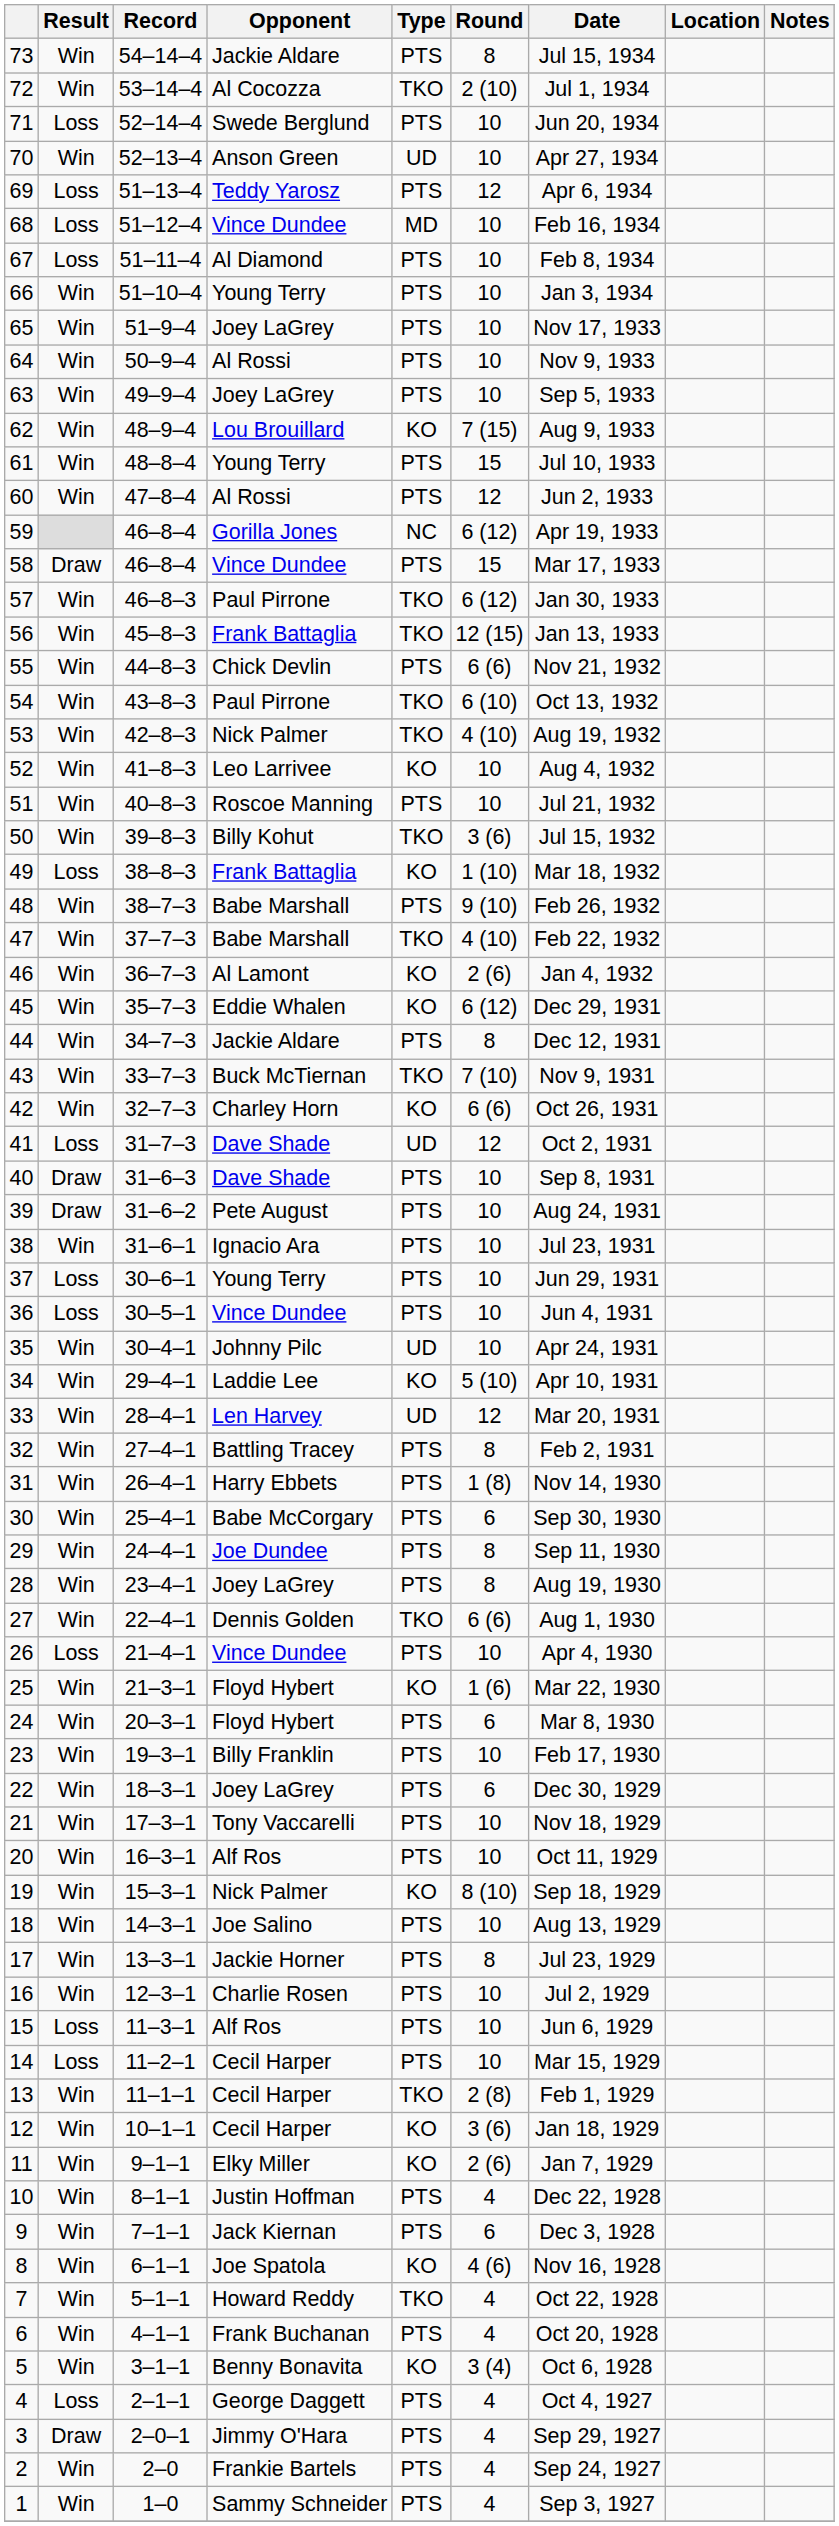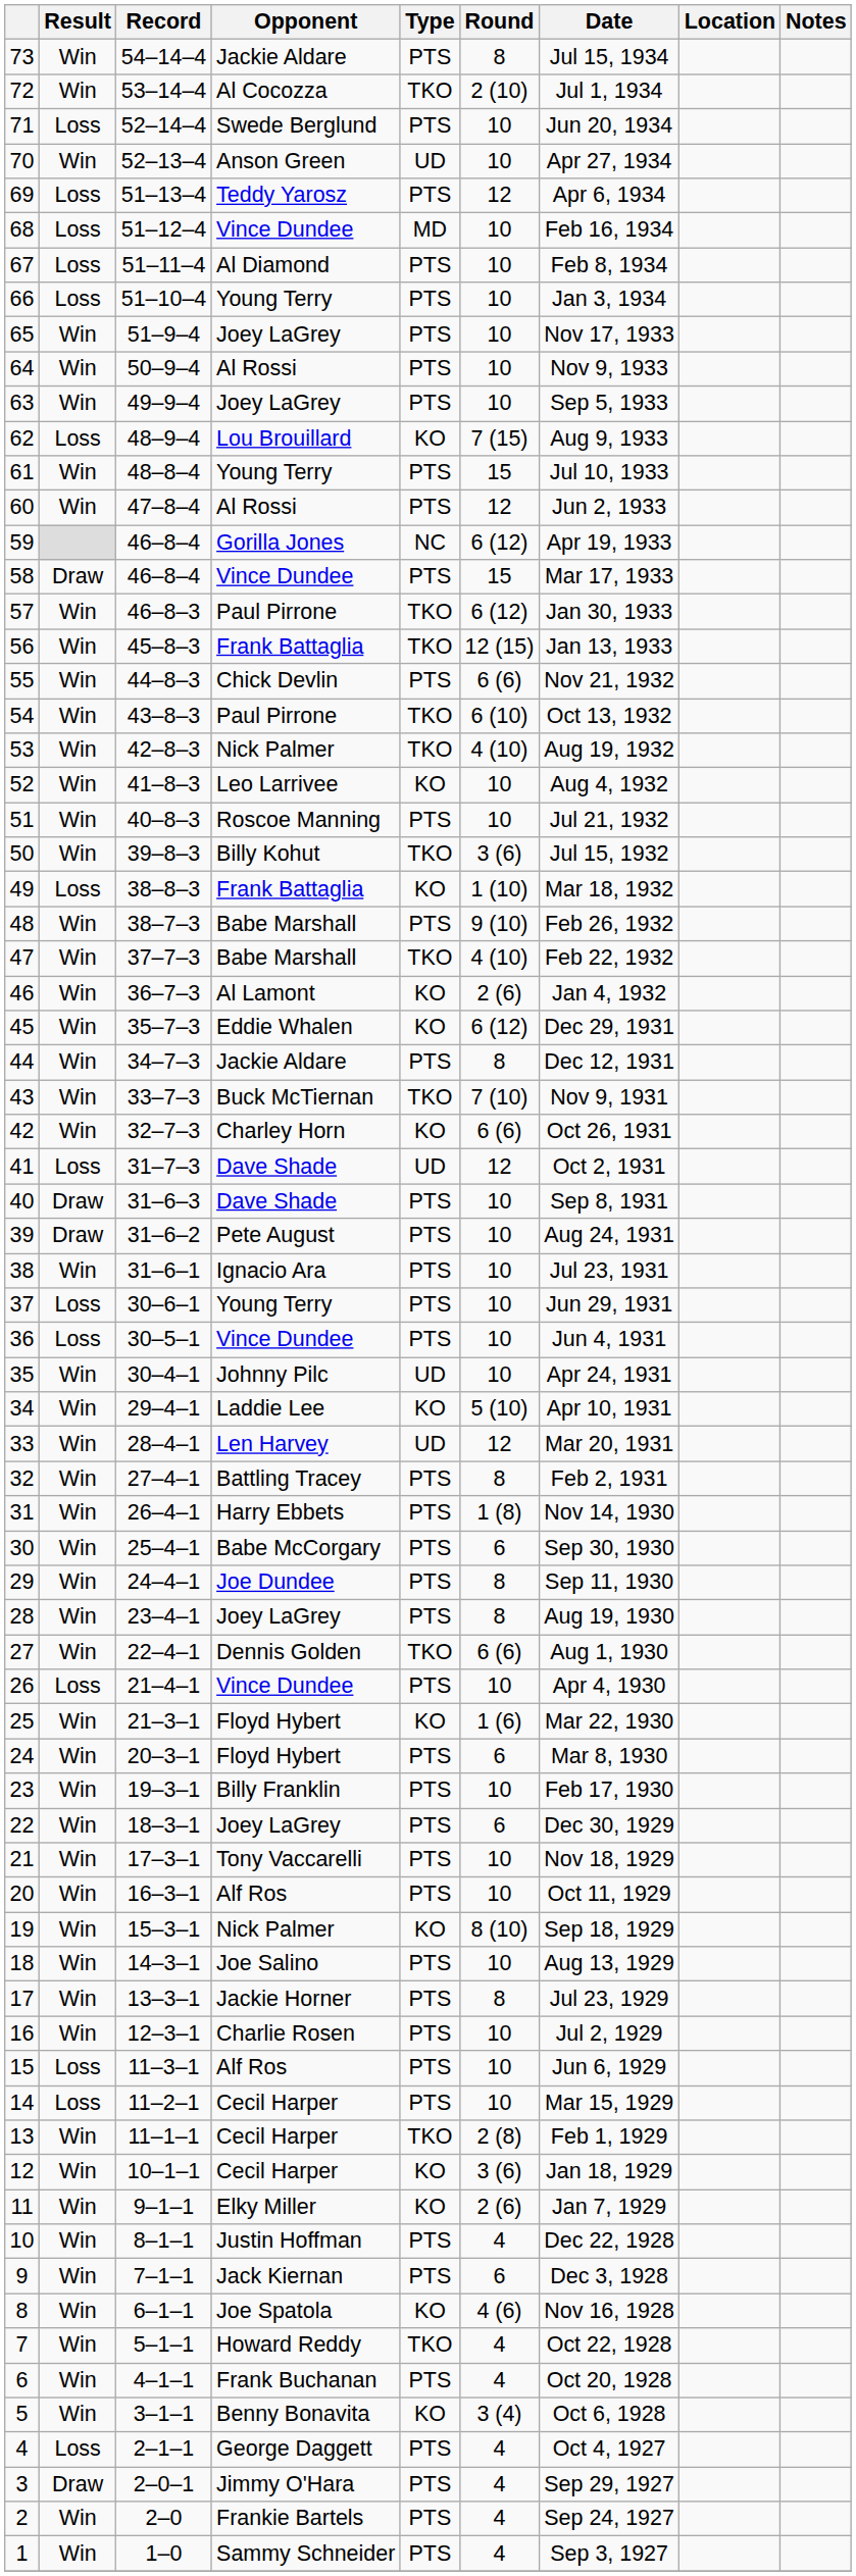66 | Result: Win -> Loss
62 | Result: Win -> Loss
